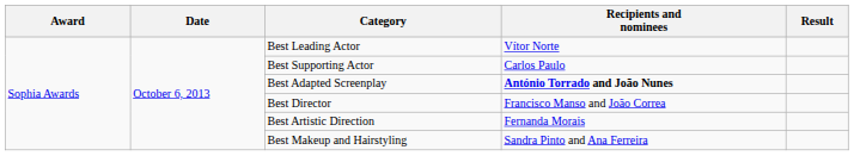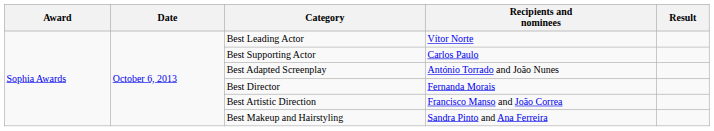Best Adapted Screenplay | Recipients and nominees: bold -> normal
Best Director | Recipients and nominees: Francisco Manso and João Correa -> Fernanda Morais
Best Artistic Direction | Recipients and nominees: Fernanda Morais -> Francisco Manso and João Correa
